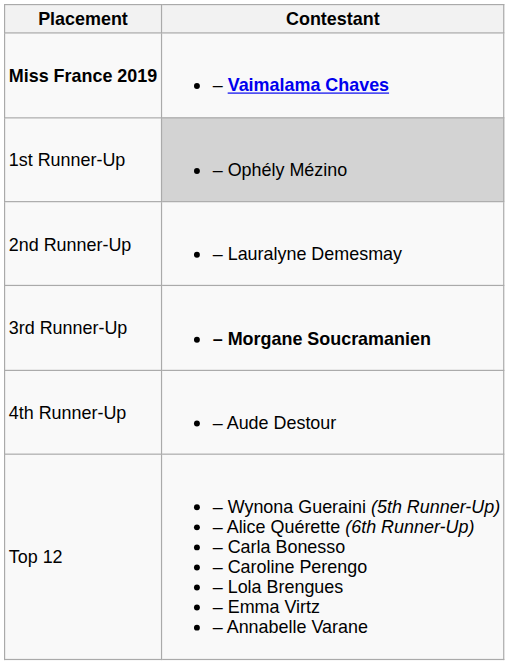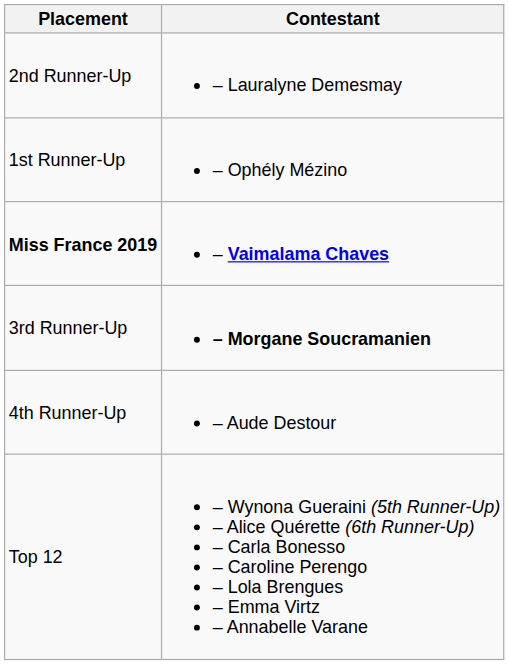rows swapped: Miss France 2019 <-> 2nd Runner-Up
1st Runner-Up | Contestant: lightgrey background -> no background
